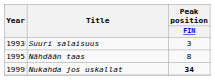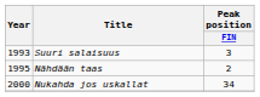Nähdään taas | Peak position / FIN: 8 -> 2
Nukahda jos uskallat | Year: 1999 -> 2000
Nukahda jos uskallat | Peak position / FIN: bold -> normal
